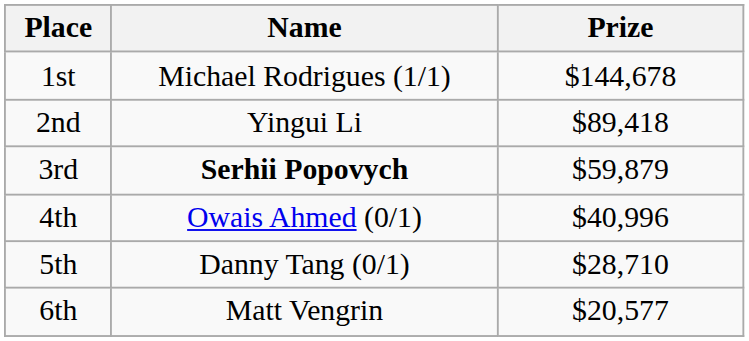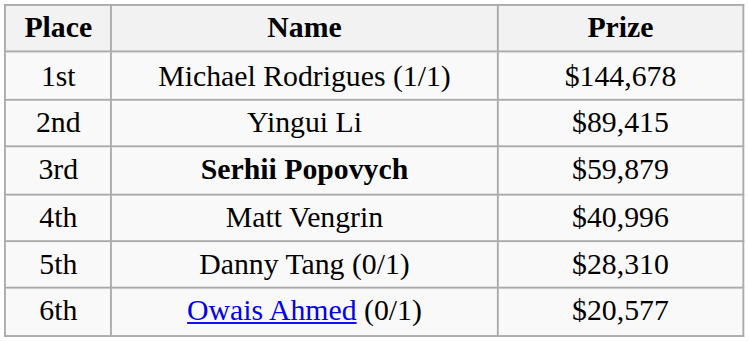2nd | Prize: $89,418 -> $89,415
4th | Name: Owais Ahmed (0/1) -> Matt Vengrin
5th | Prize: $28,710 -> $28,310
6th | Name: Matt Vengrin -> Owais Ahmed (0/1)
